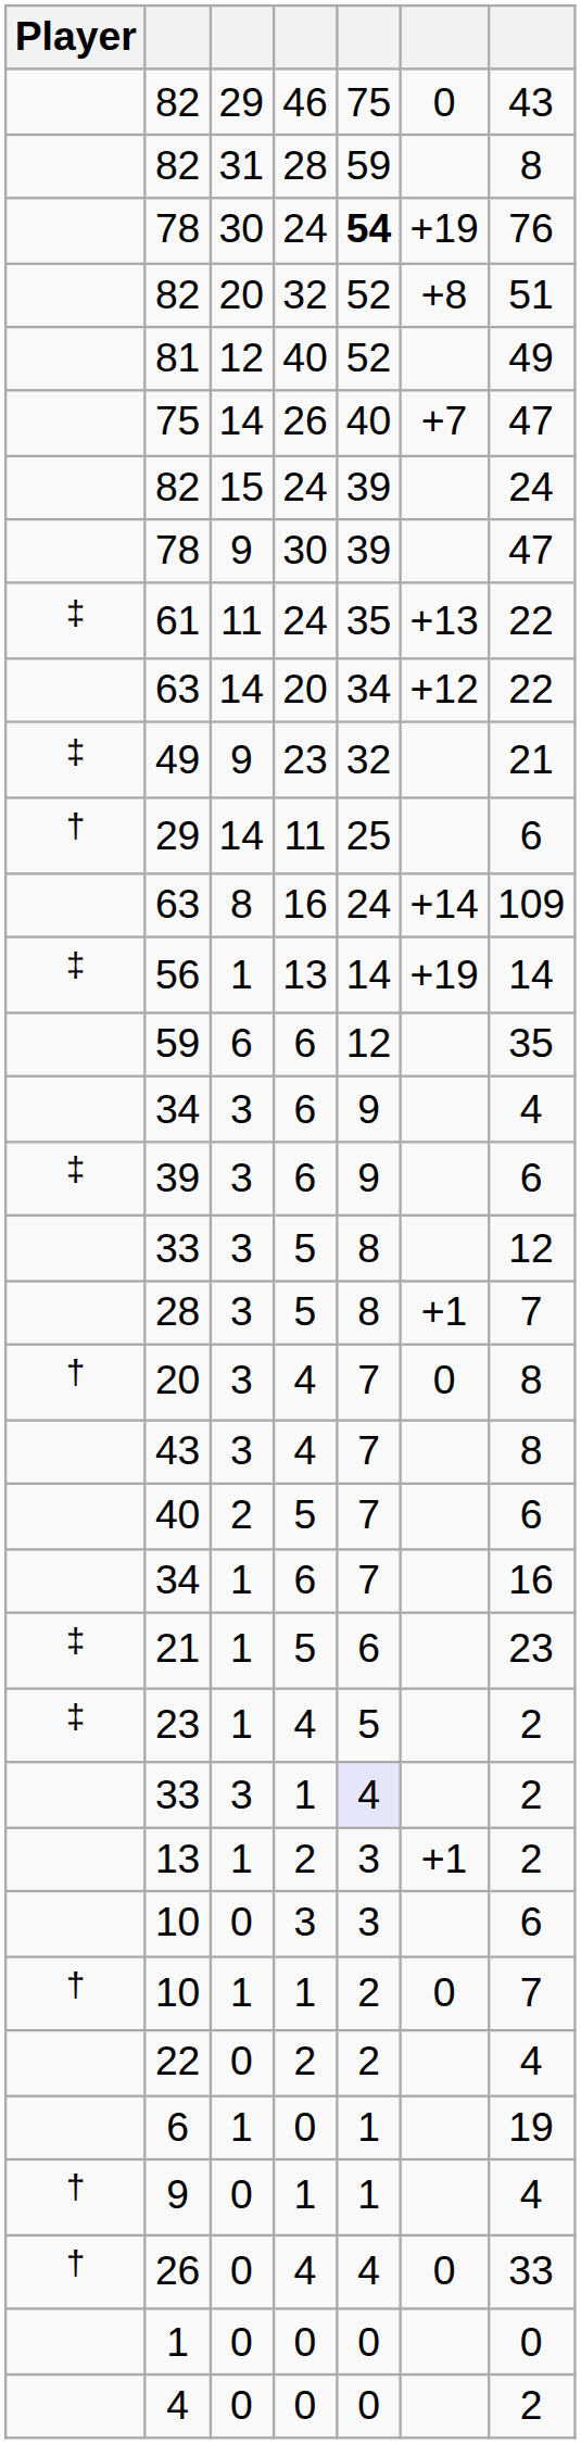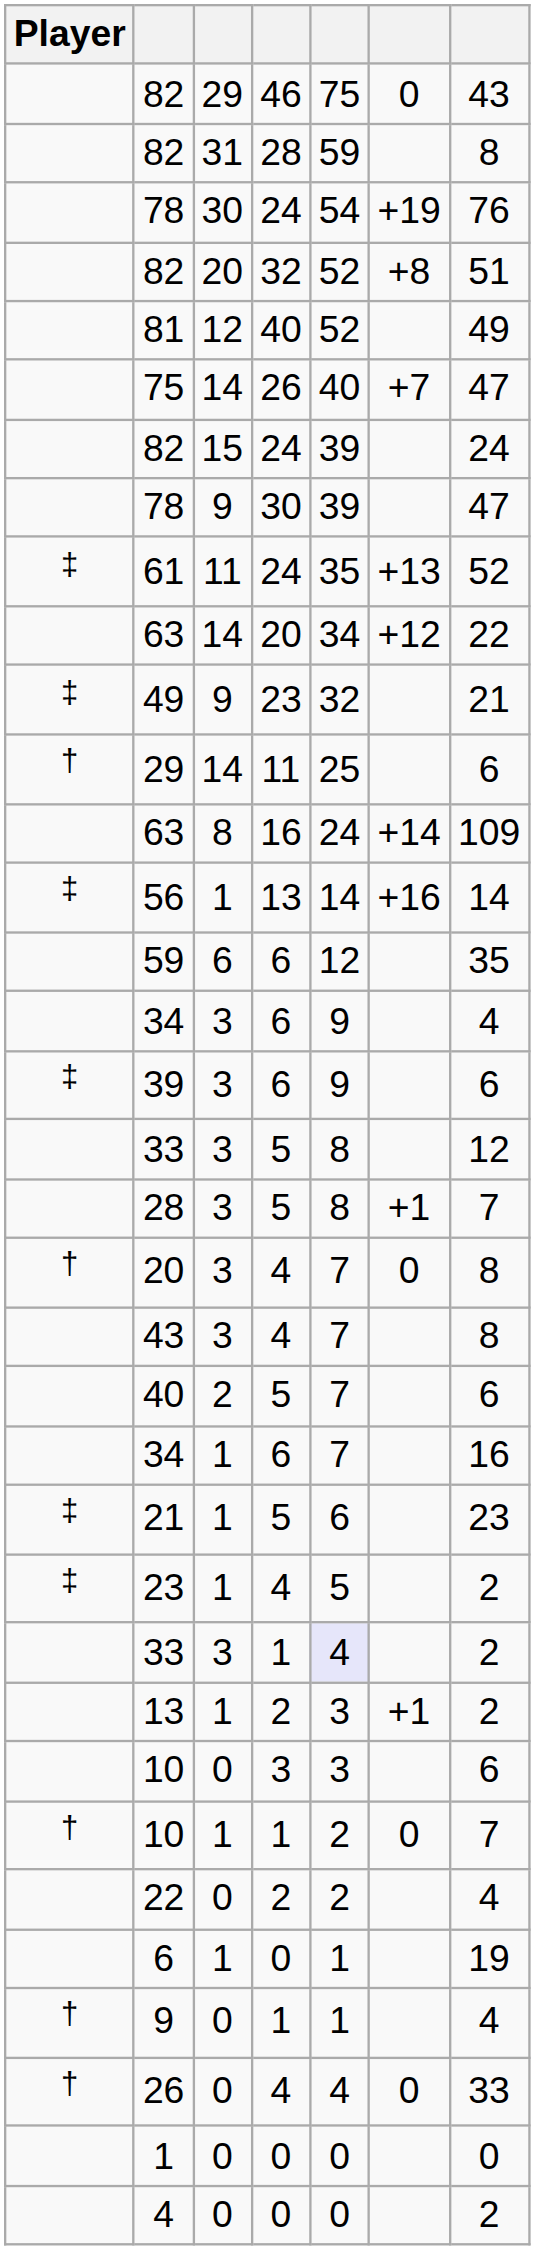78 / 24 | column 5: bold -> normal
61 | column 7: 22 -> 52
56 | column 6: +19 -> +16
